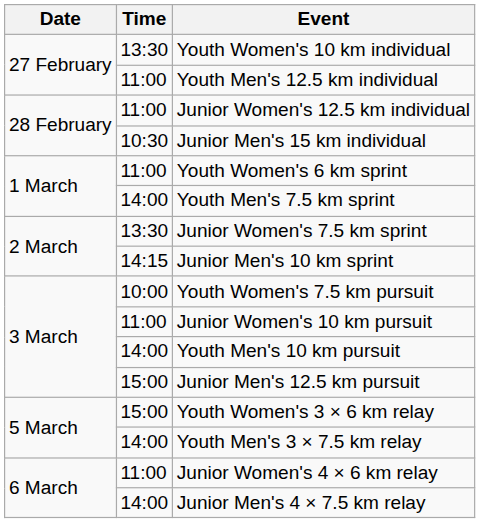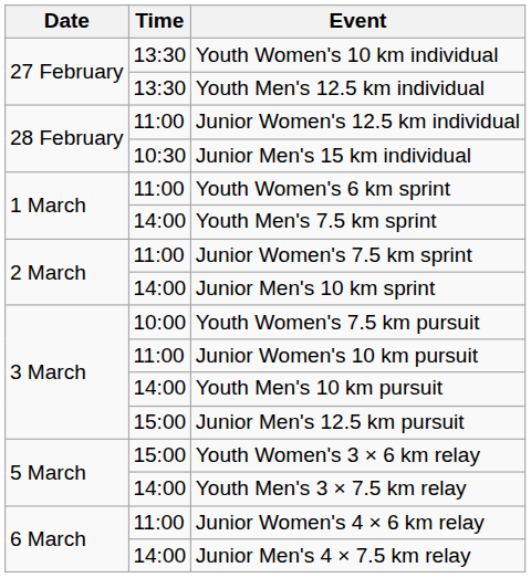Youth Men's 12.5 km individual | Time: 11:00 -> 13:30
Junior Women's 7.5 km sprint | Time: 13:30 -> 11:00
Junior Men's 10 km sprint | Time: 14:15 -> 14:00
